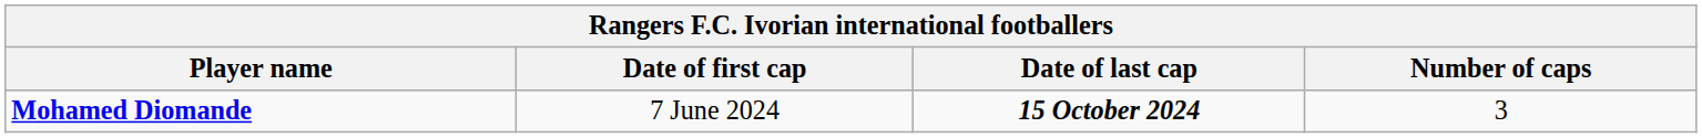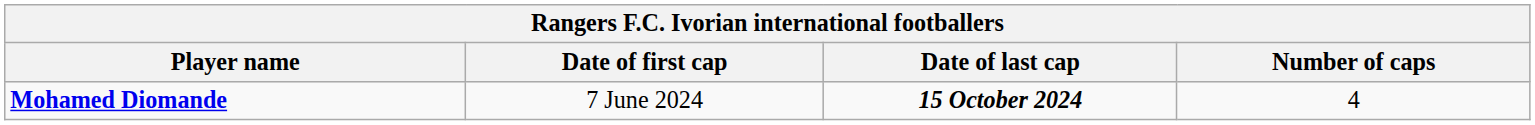Mohamed Diomande | Number of caps: 3 -> 4
